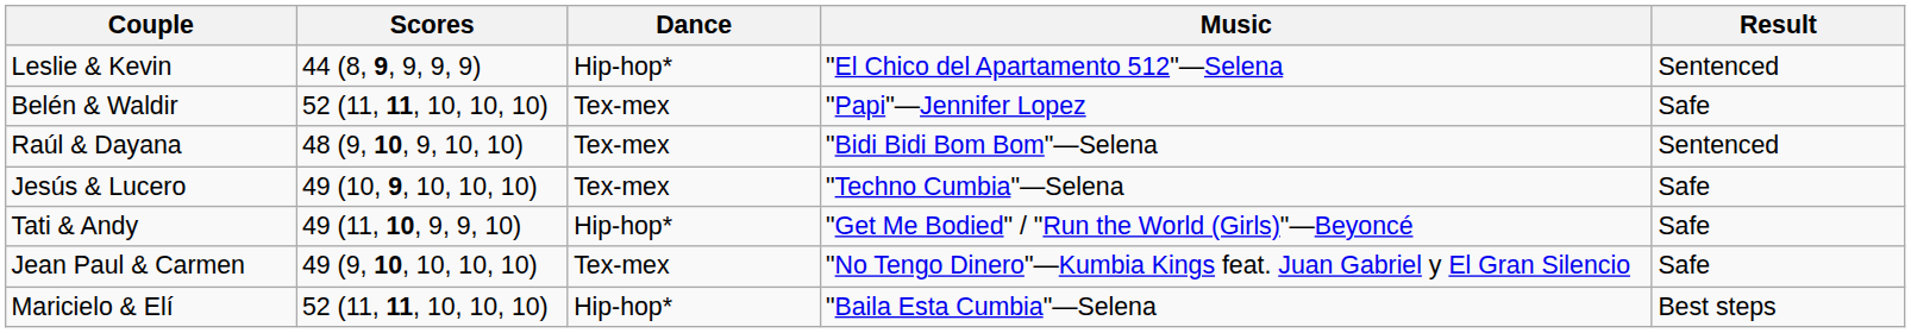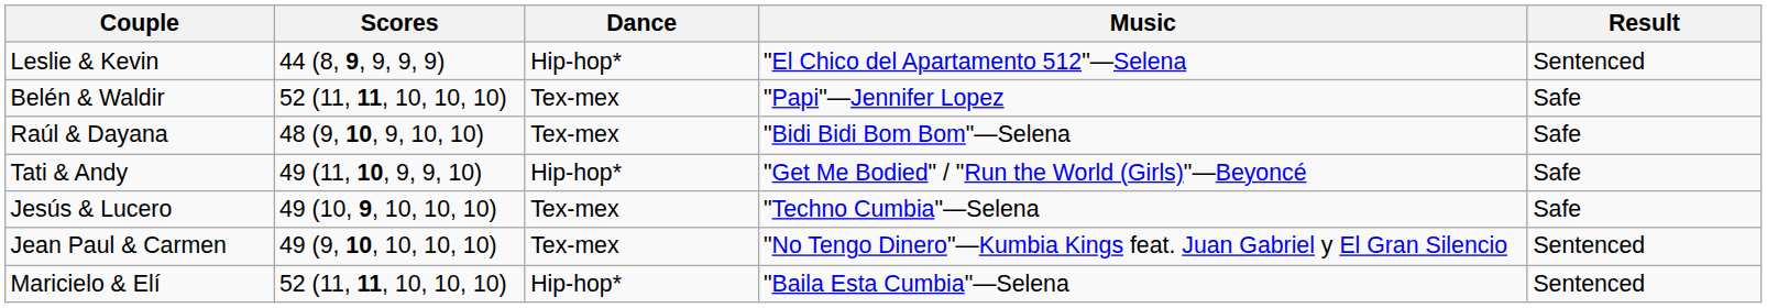Raúl & Dayana | Result: Sentenced -> Safe
rows swapped: Tati & Andy <-> Jesús & Lucero
Jean Paul & Carmen | Result: Safe -> Sentenced
Maricielo & Elí | Result: Best steps -> Sentenced
